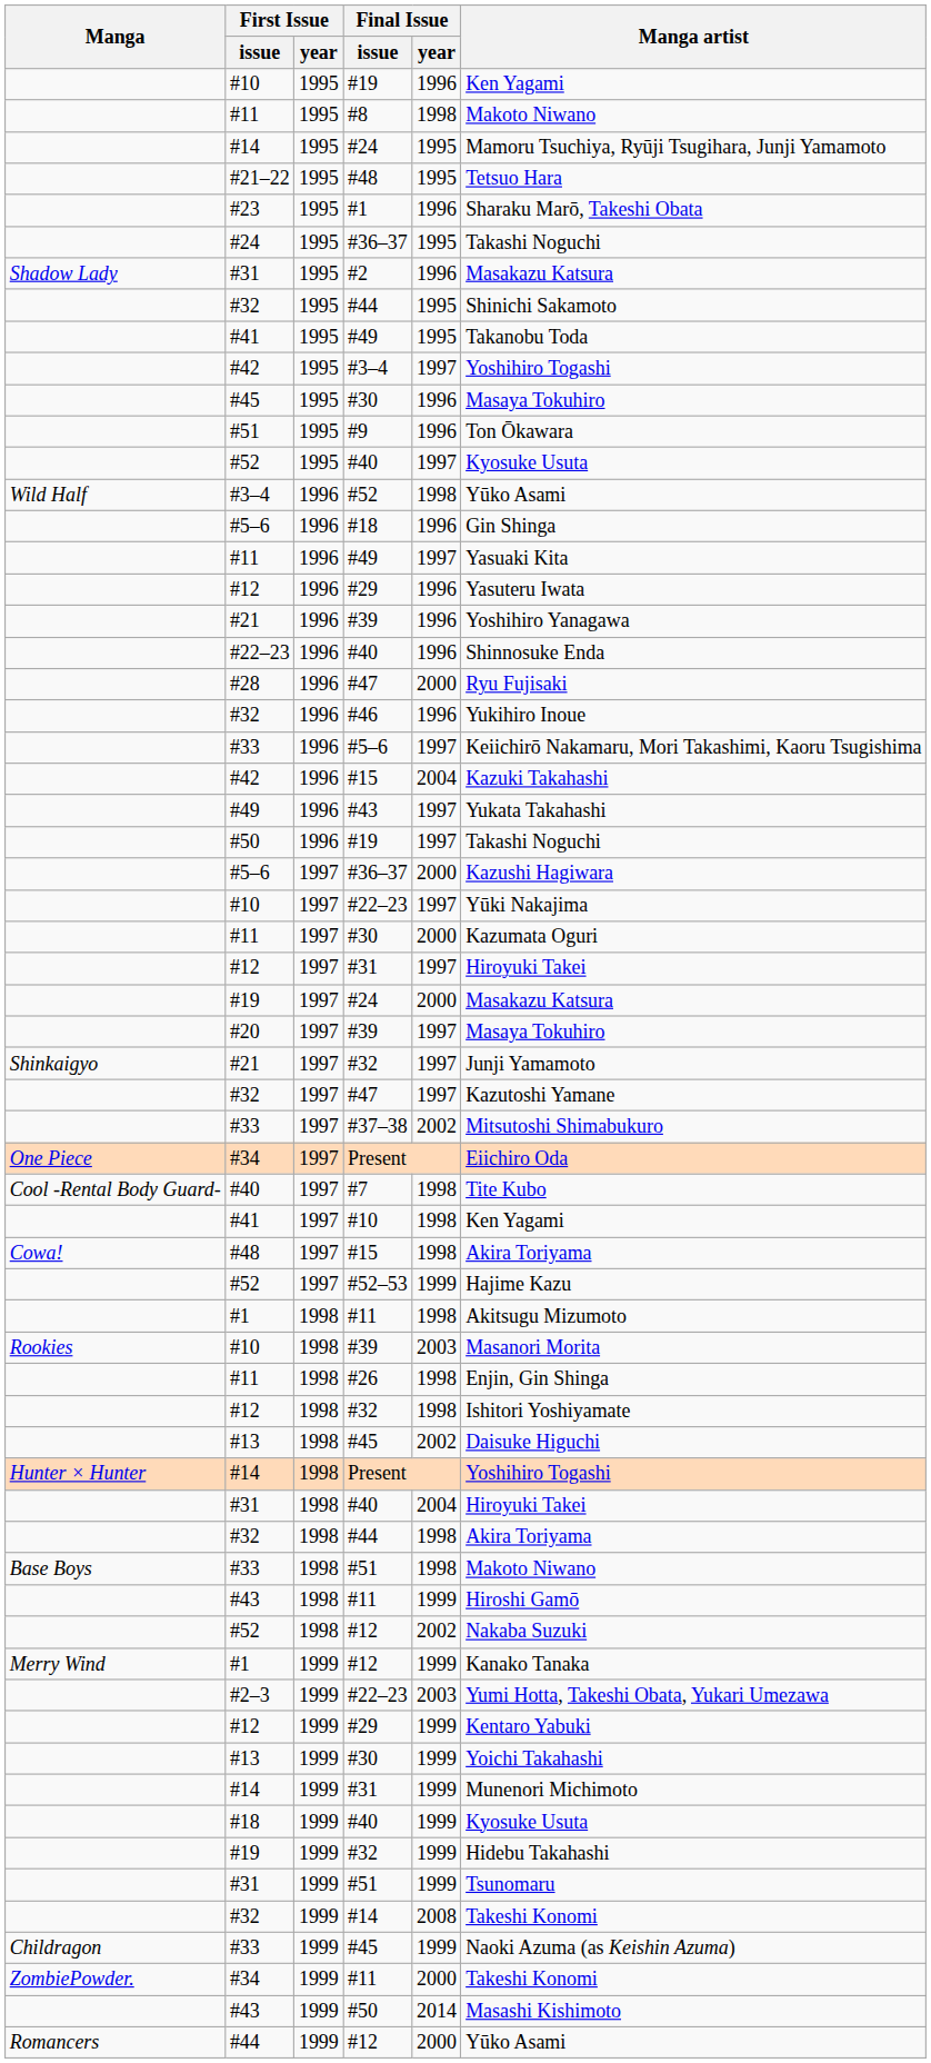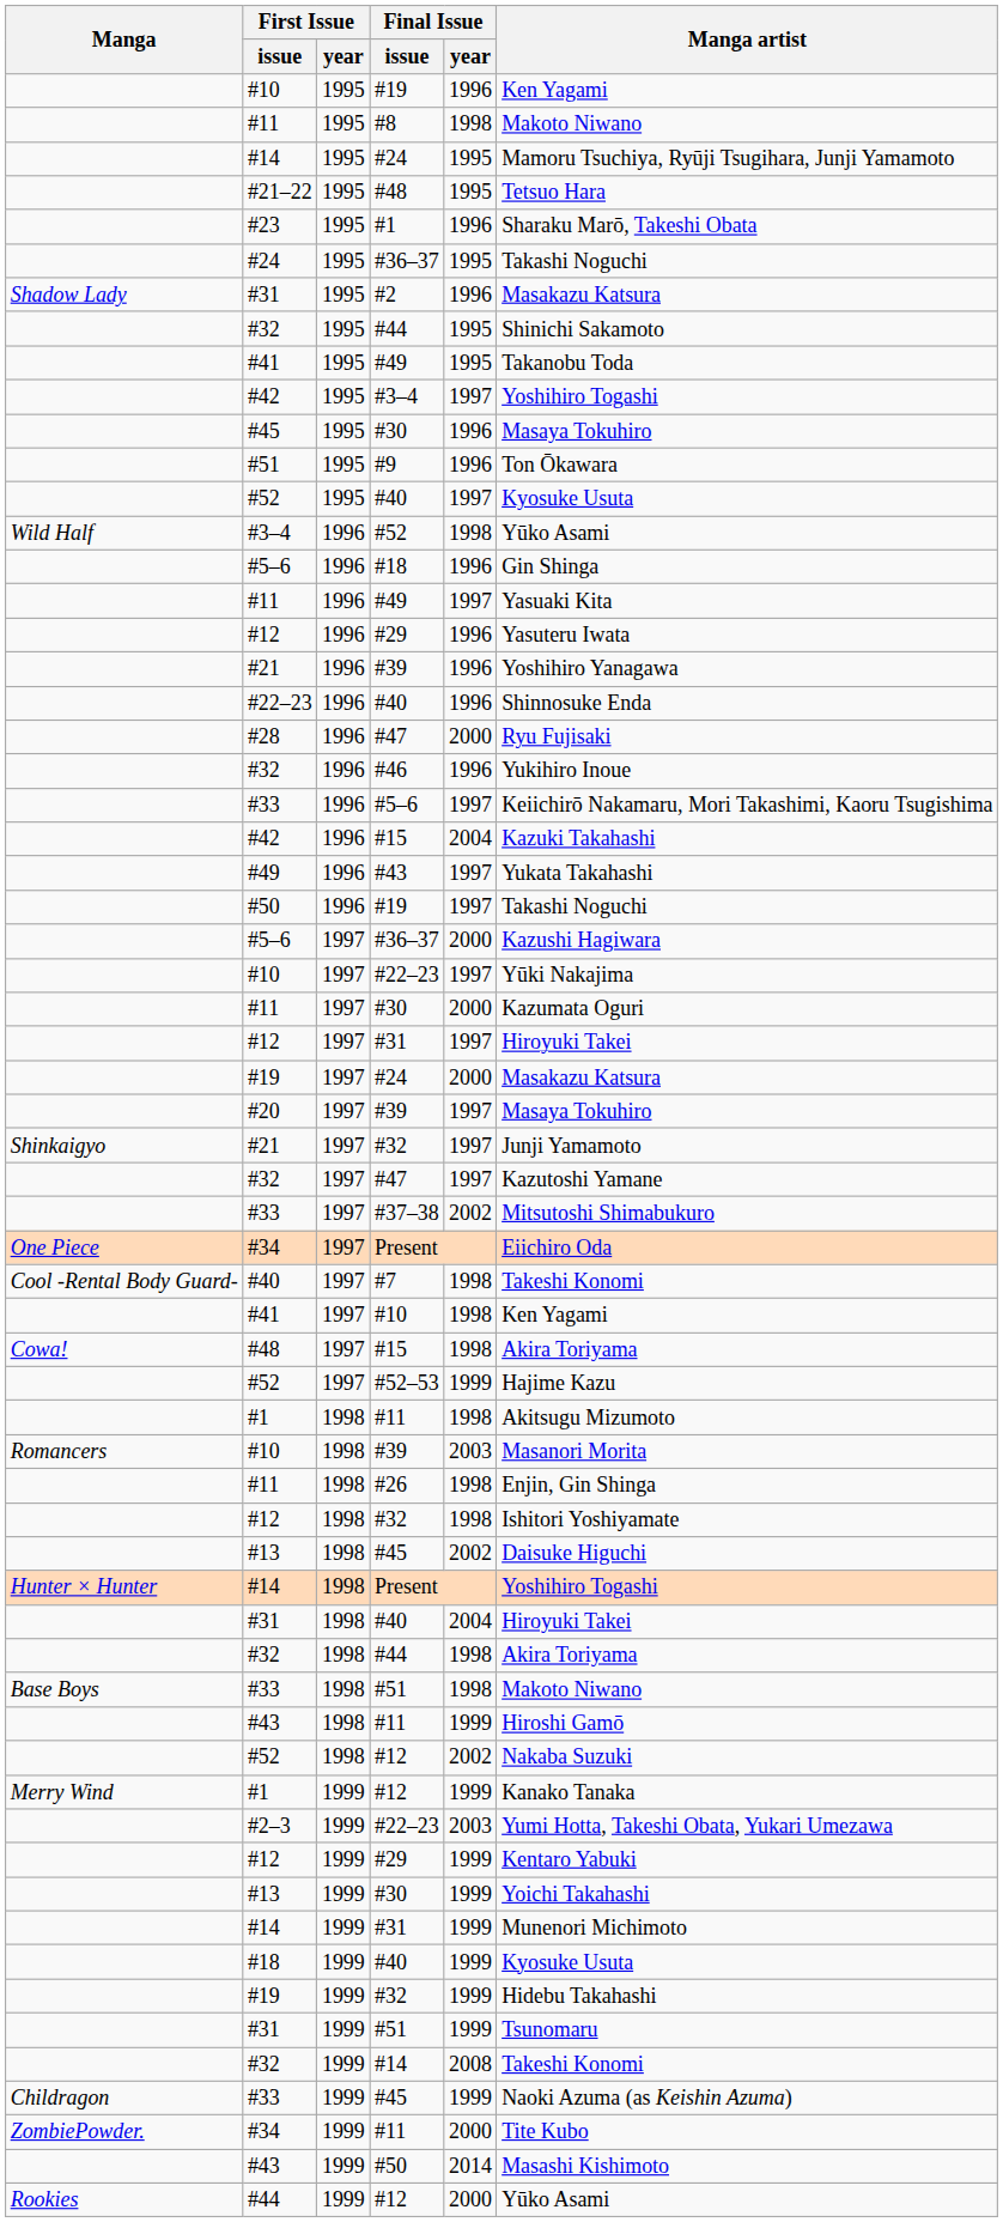#7 | Manga artist: Tite Kubo -> Takeshi Konomi
#10 / #39 | Manga: Rookies -> Romancers
#34 / #11 | Manga artist: Takeshi Konomi -> Tite Kubo
#44 / #12 | Manga: Romancers -> Rookies
